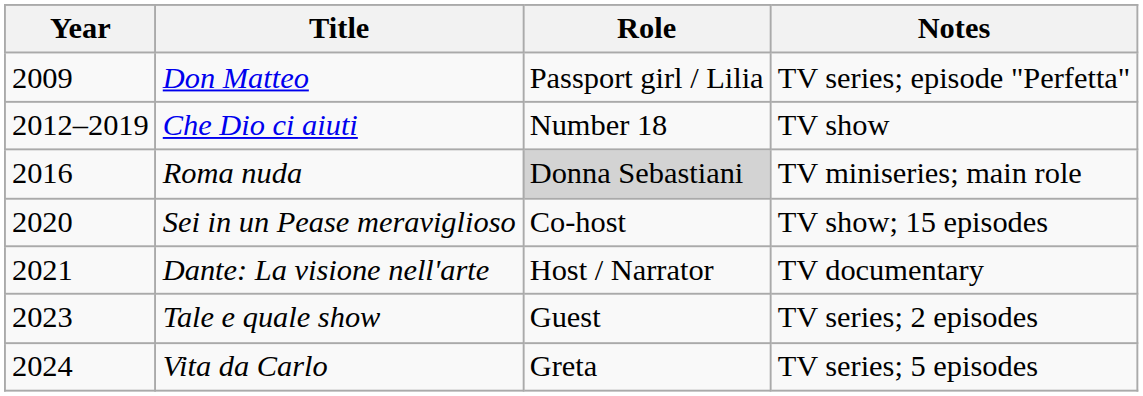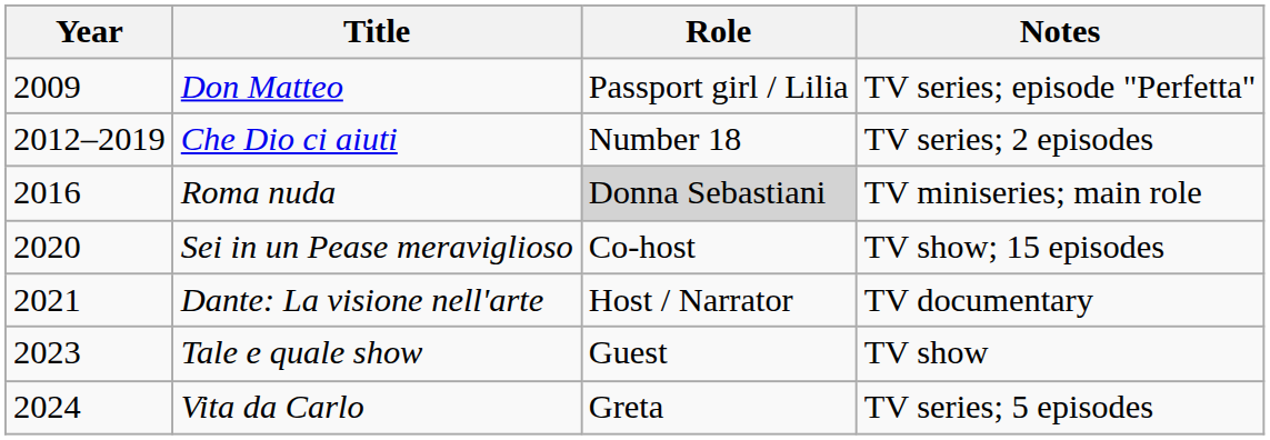Che Dio ci aiuti | Notes: TV show -> TV series; 2 episodes
Tale e quale show | Notes: TV series; 2 episodes -> TV show
